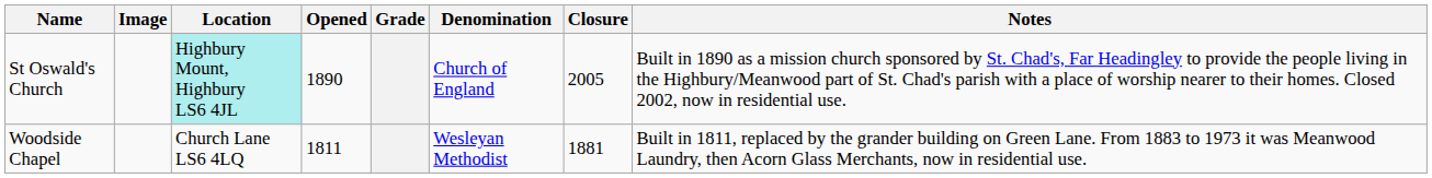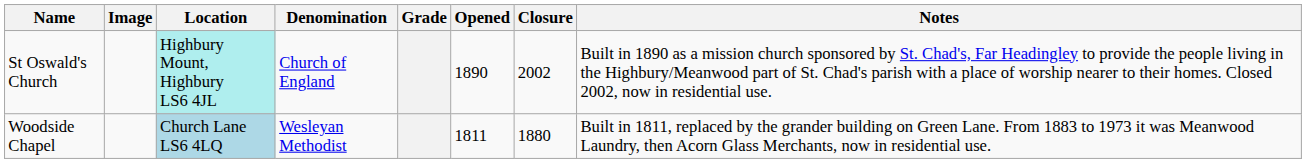columns swapped: Denomination <-> Opened
St Oswald's Church | Closure: 2005 -> 2002
Woodside Chapel | Location: no background -> lightblue background
Woodside Chapel | Closure: 1881 -> 1880
